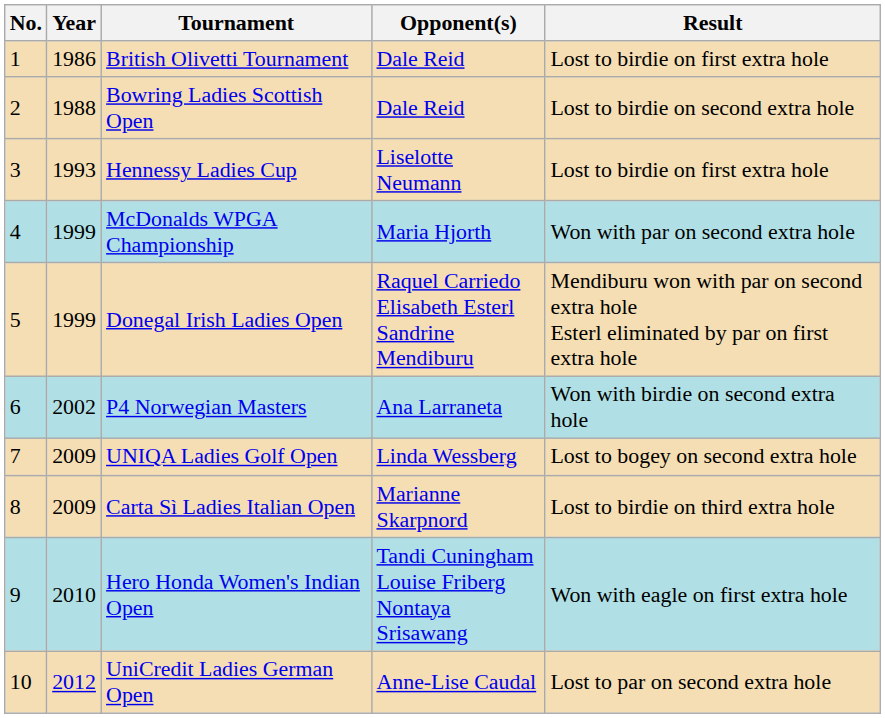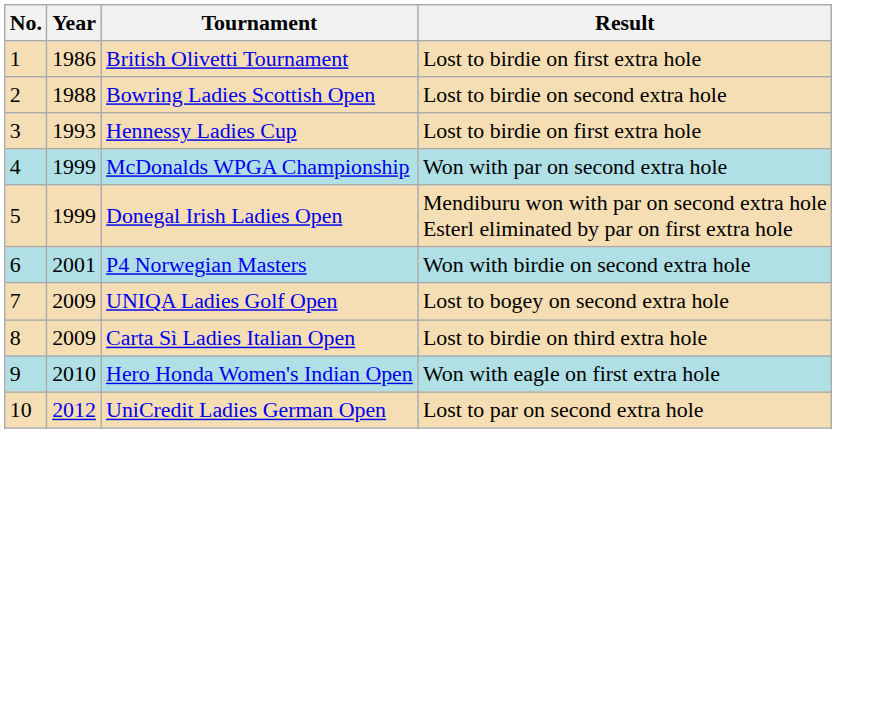- column: Opponent(s) | Dale Reid | Dale Reid | Liselotte Neumann | Maria Hjorth | Raquel Carriedo Elisabeth Esterl Sandrine Mendiburu | Ana Larraneta | Linda Wessberg | Marianne Skarpnord | Tandi Cuningham Louise Friberg Nontaya Srisawang | Anne-Lise Caudal
P4 Norwegian Masters | Year: 2002 -> 2001
